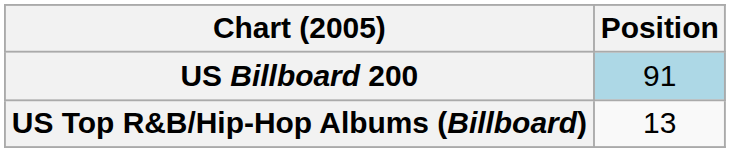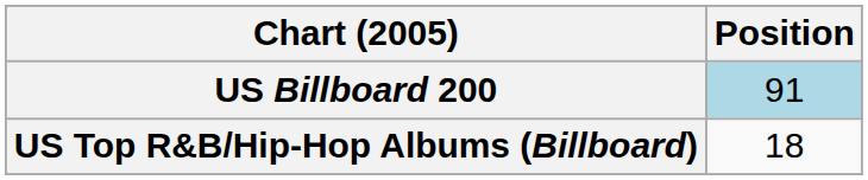US Top R&B/Hip-Hop Albums (Billboard) | Position: 13 -> 18
